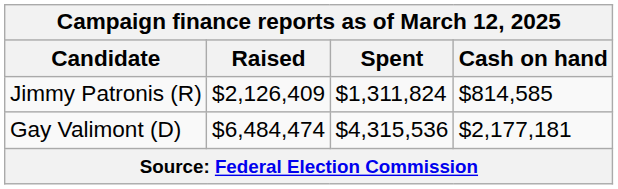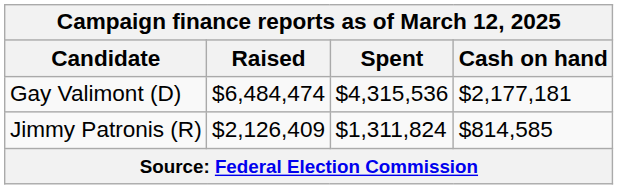rows swapped: Jimmy Patronis (R) <-> Gay Valimont (D)
